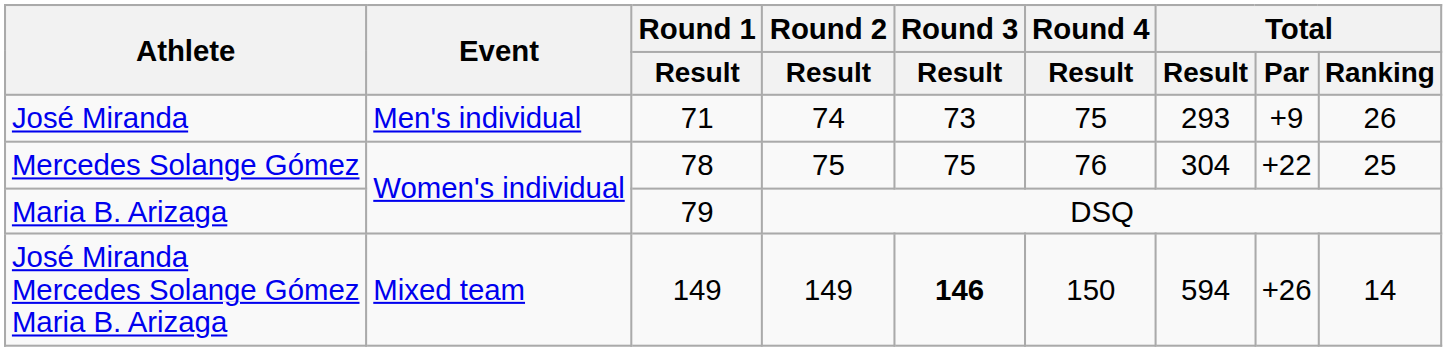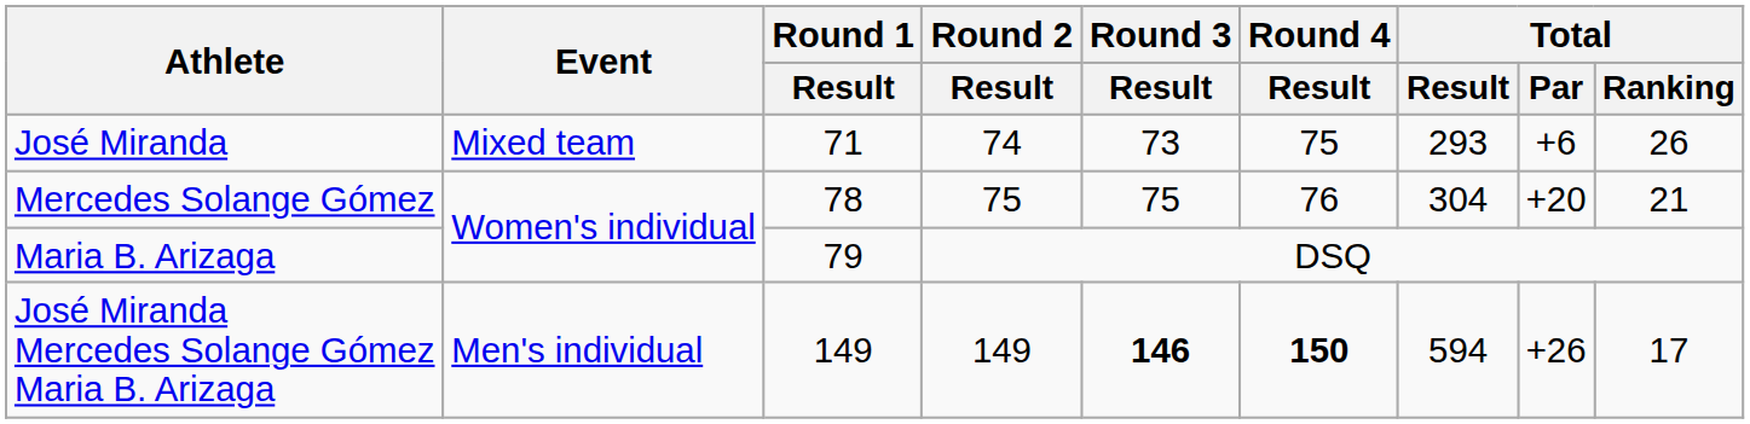José Miranda | Event: Men's individual -> Mixed team
José Miranda | Total / Par: +9 -> +6
Mercedes Solange Gómez | Total / Par: +22 -> +20
Mercedes Solange Gómez | Total / Ranking: 25 -> 21
José Miranda Mercedes Solange Gómez Maria B. Arizaga | Event: Mixed team -> Men's individual
José Miranda Mercedes Solange Gómez Maria B. Arizaga | Round 4 / Result: normal -> bold
José Miranda Mercedes Solange Gómez Maria B. Arizaga | Total / Ranking: 14 -> 17
